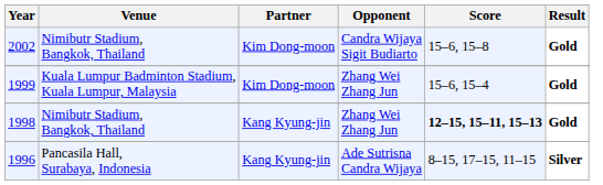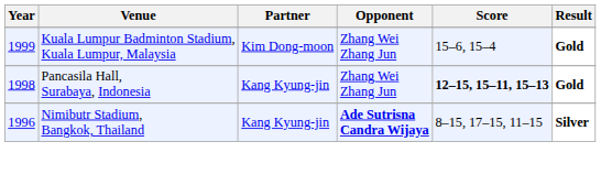- row: 2002 | Nimibutr Stadium, Bangkok, Thailand | Kim Dong-moon | Candra Wijaya Sigit Budiarto | 15–6, 15–8 | Gold
1998 | Venue: Nimibutr Stadium, Bangkok, Thailand -> Pancasila Hall, Surabaya, Indonesia
1996 | Venue: Pancasila Hall, Surabaya, Indonesia -> Nimibutr Stadium, Bangkok, Thailand
1996 | Opponent: normal -> bold
